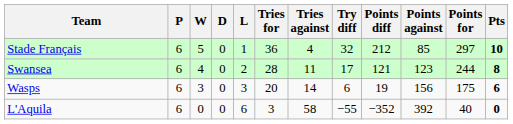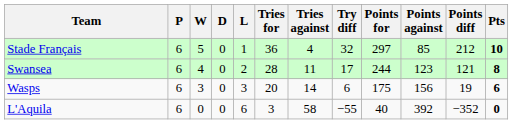columns swapped: Points for <-> Points diff
